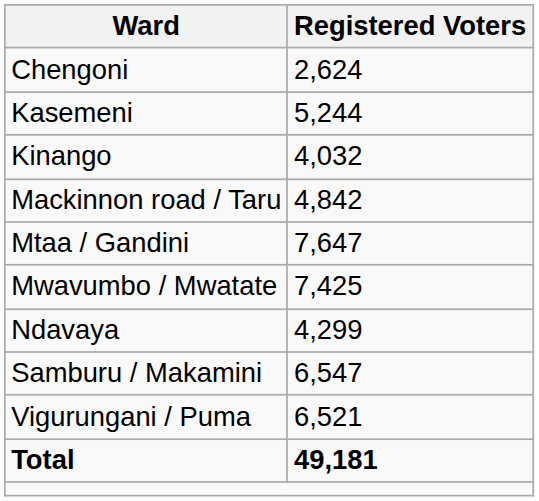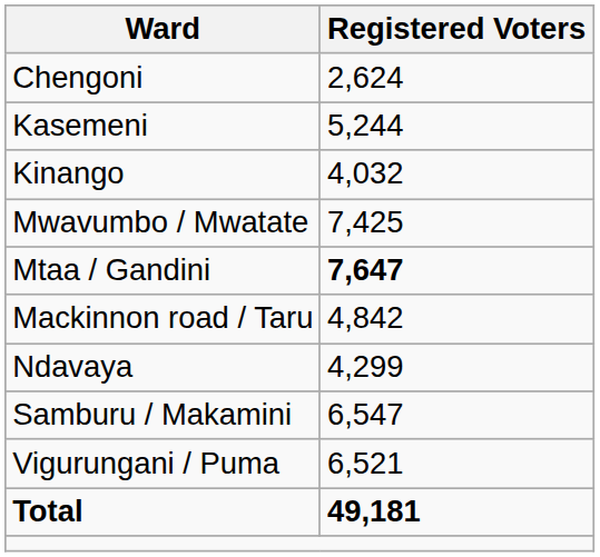rows swapped: Mackinnon road / Taru <-> Mwavumbo / Mwatate
Mtaa / Gandini | Registered Voters: normal -> bold
